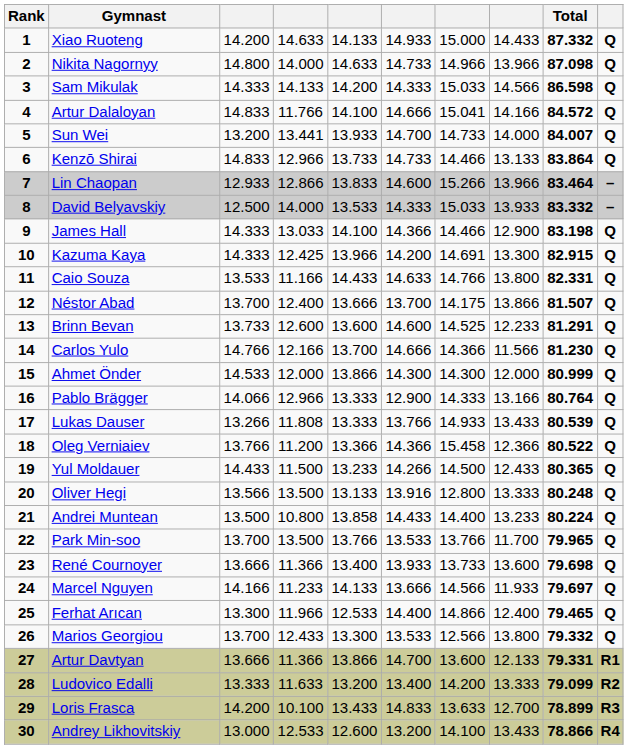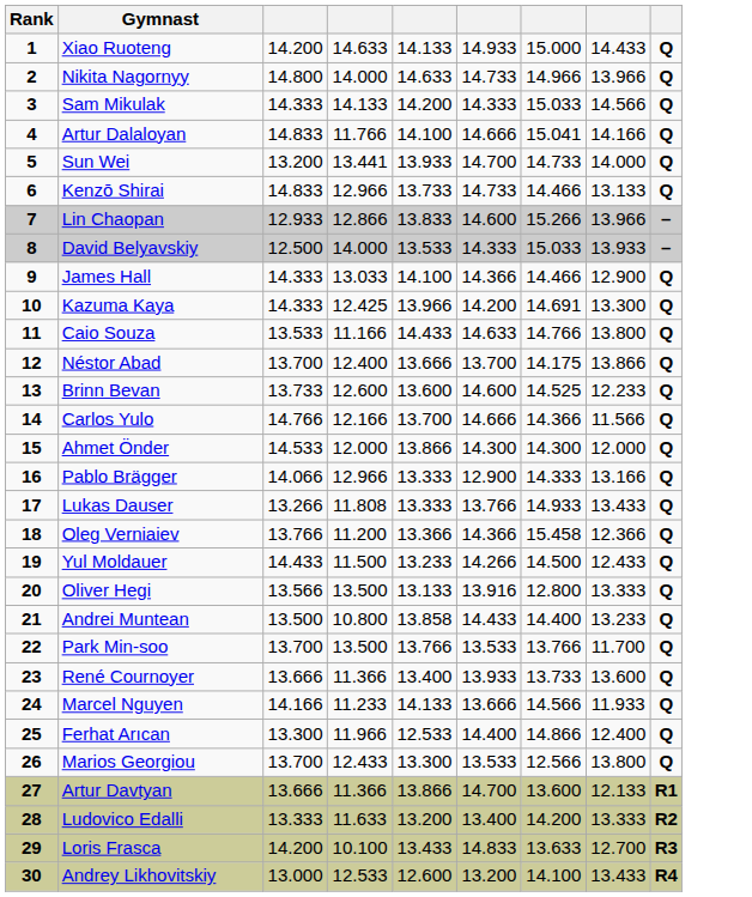- column: Total | 87.332 | 87.098 | 86.598 | 84.572 | 84.007 | 83.864 | 83.464 | 83.332 | 83.198 | 82.915 | 82.331 | 81.507 | 81.291 | 81.230 | 80.999 | 80.764 | 80.539 | 80.522 | 80.365 | 80.248 | 80.224 | 79.965 | 79.698 | 79.697 | 79.465 | 79.332 | 79.331 | 79.099 | 78.899 | 78.866
